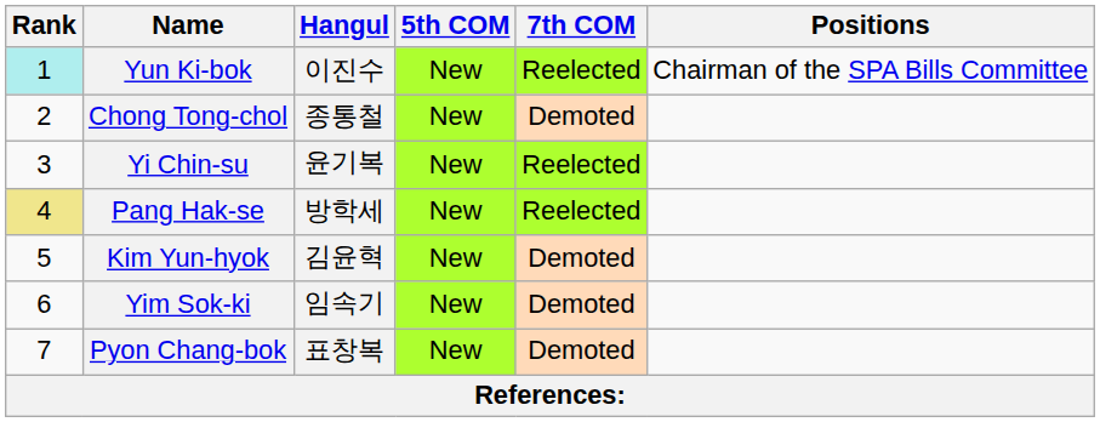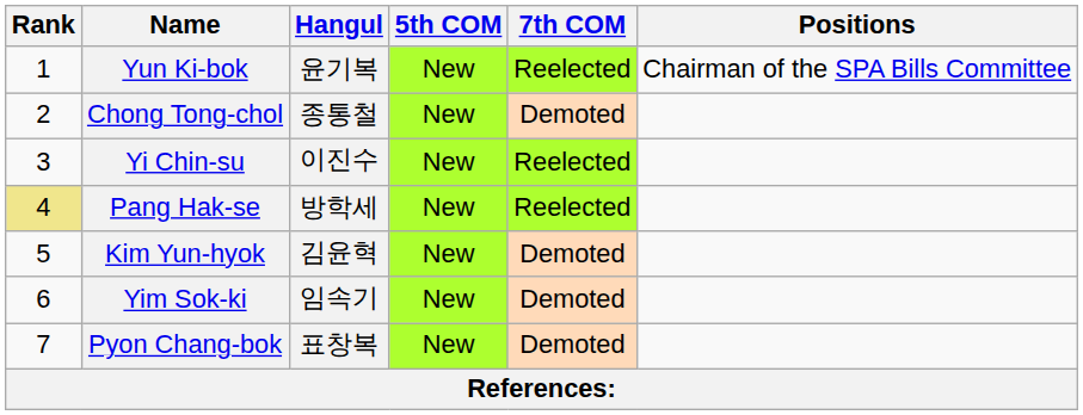Yun Ki-bok | Rank: paleturquoise background -> no background
Yun Ki-bok | Hangul: 이진수 -> 윤기복
Yi Chin-su | Hangul: 윤기복 -> 이진수
